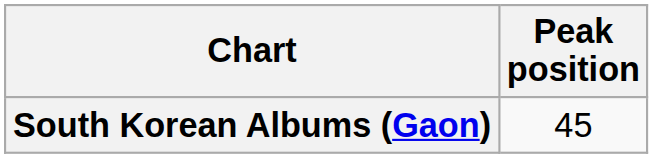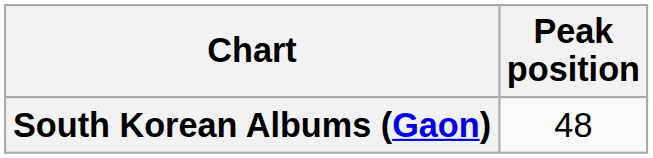South Korean Albums (Gaon) | Peak position: 45 -> 48
